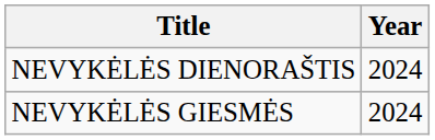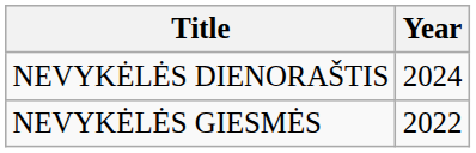NEVYKĖLĖS GIESMĖS | Year: 2024 -> 2022
